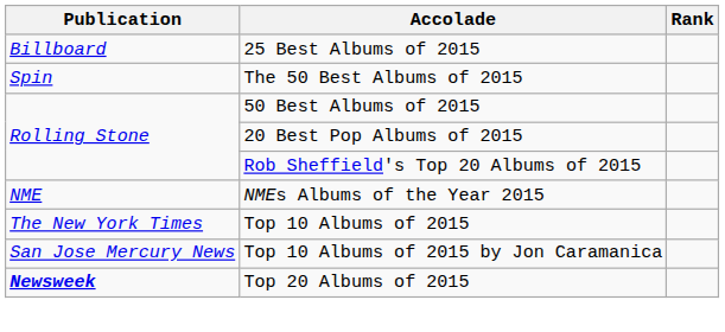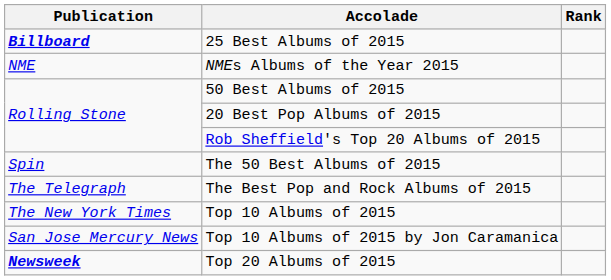25 Best Albums of 2015 | Publication: normal -> bold
rows swapped: NMEs Albums of the Year 2015 <-> The 50 Best Albums of 2015
+ row: The Telegraph | The Best Pop and Rock Albums of 2015
